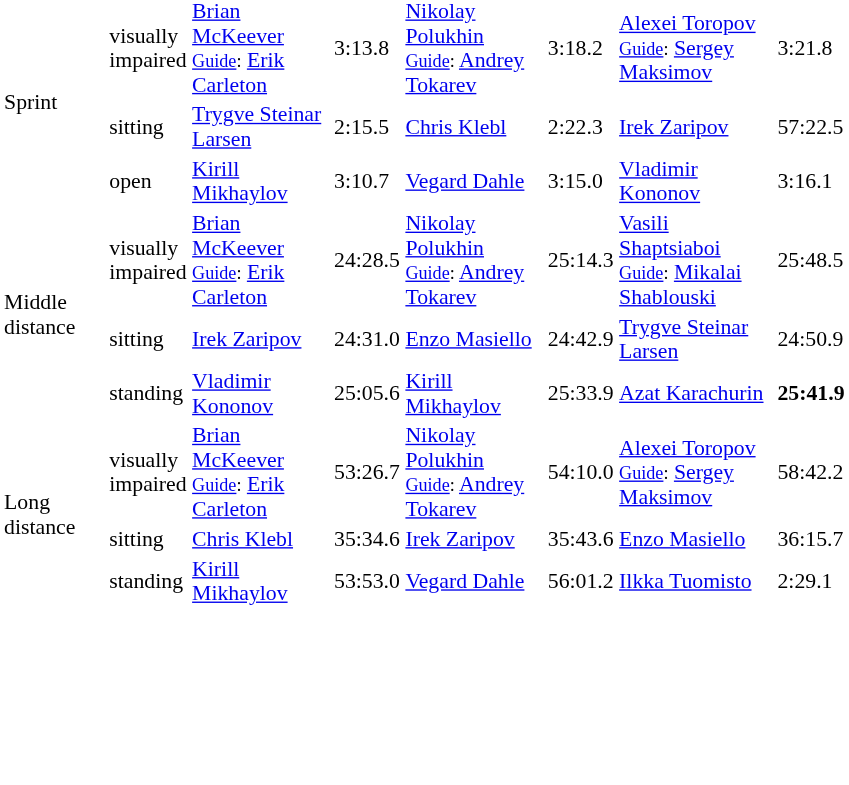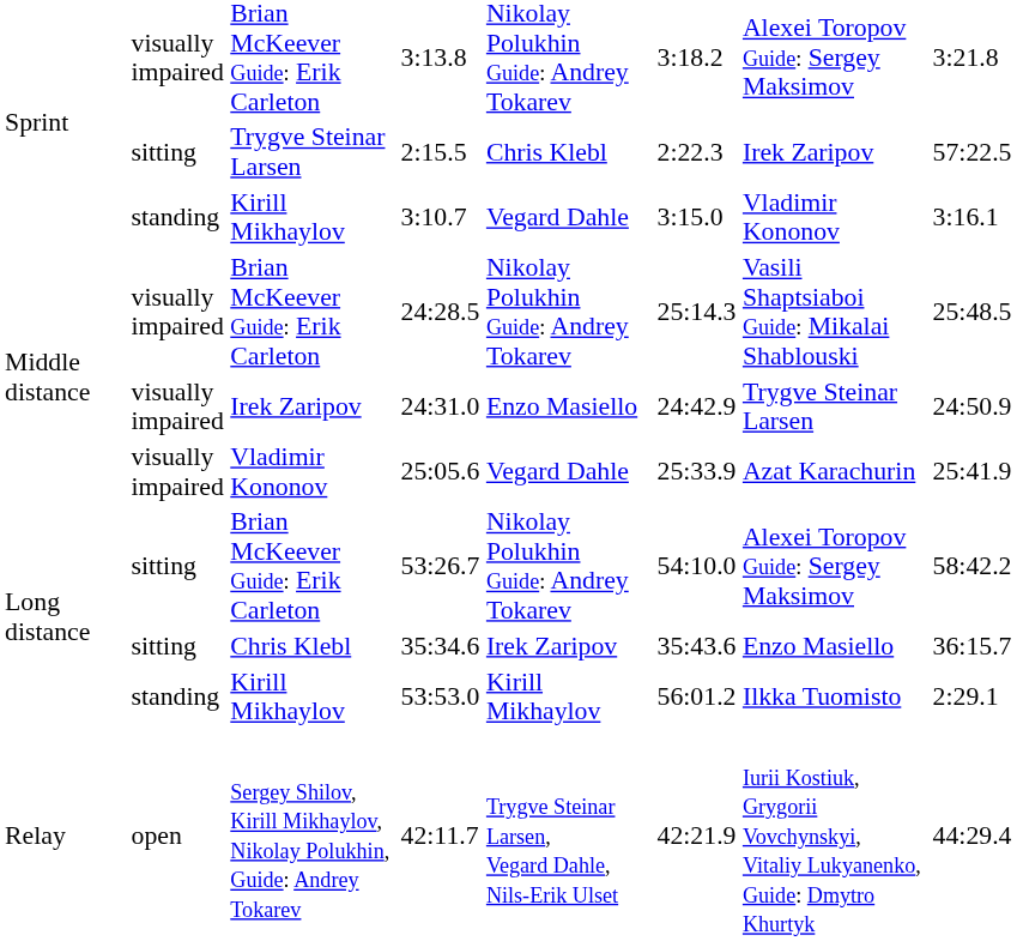3:10.7 | column 2: open -> standing
24:31.0 | column 2: sitting -> visually impaired
25:05.6 | column 2: standing -> visually impaired
25:05.6 | column 5: Kirill Mikhaylov -> Vegard Dahle
25:05.6 | column 8: bold -> normal
53:26.7 | column 2: visually impaired -> sitting
53:53.0 | column 5: Vegard Dahle -> Kirill Mikhaylov
+ row: Relay | open | Sergey Shilov, Kirill Mikhaylov, Nikolay Polukhin, Guide: Andrey Tokarev | 42:11.7 | Trygve Steinar Larsen, Vegard Dahle, Nils-Erik Ulset | 42:21.9 | Iurii Kostiuk, Grygorii Vovchynskyi, Vitaliy Lukyanenko, Guide: Dmytro Khurtyk | 44:29.4
